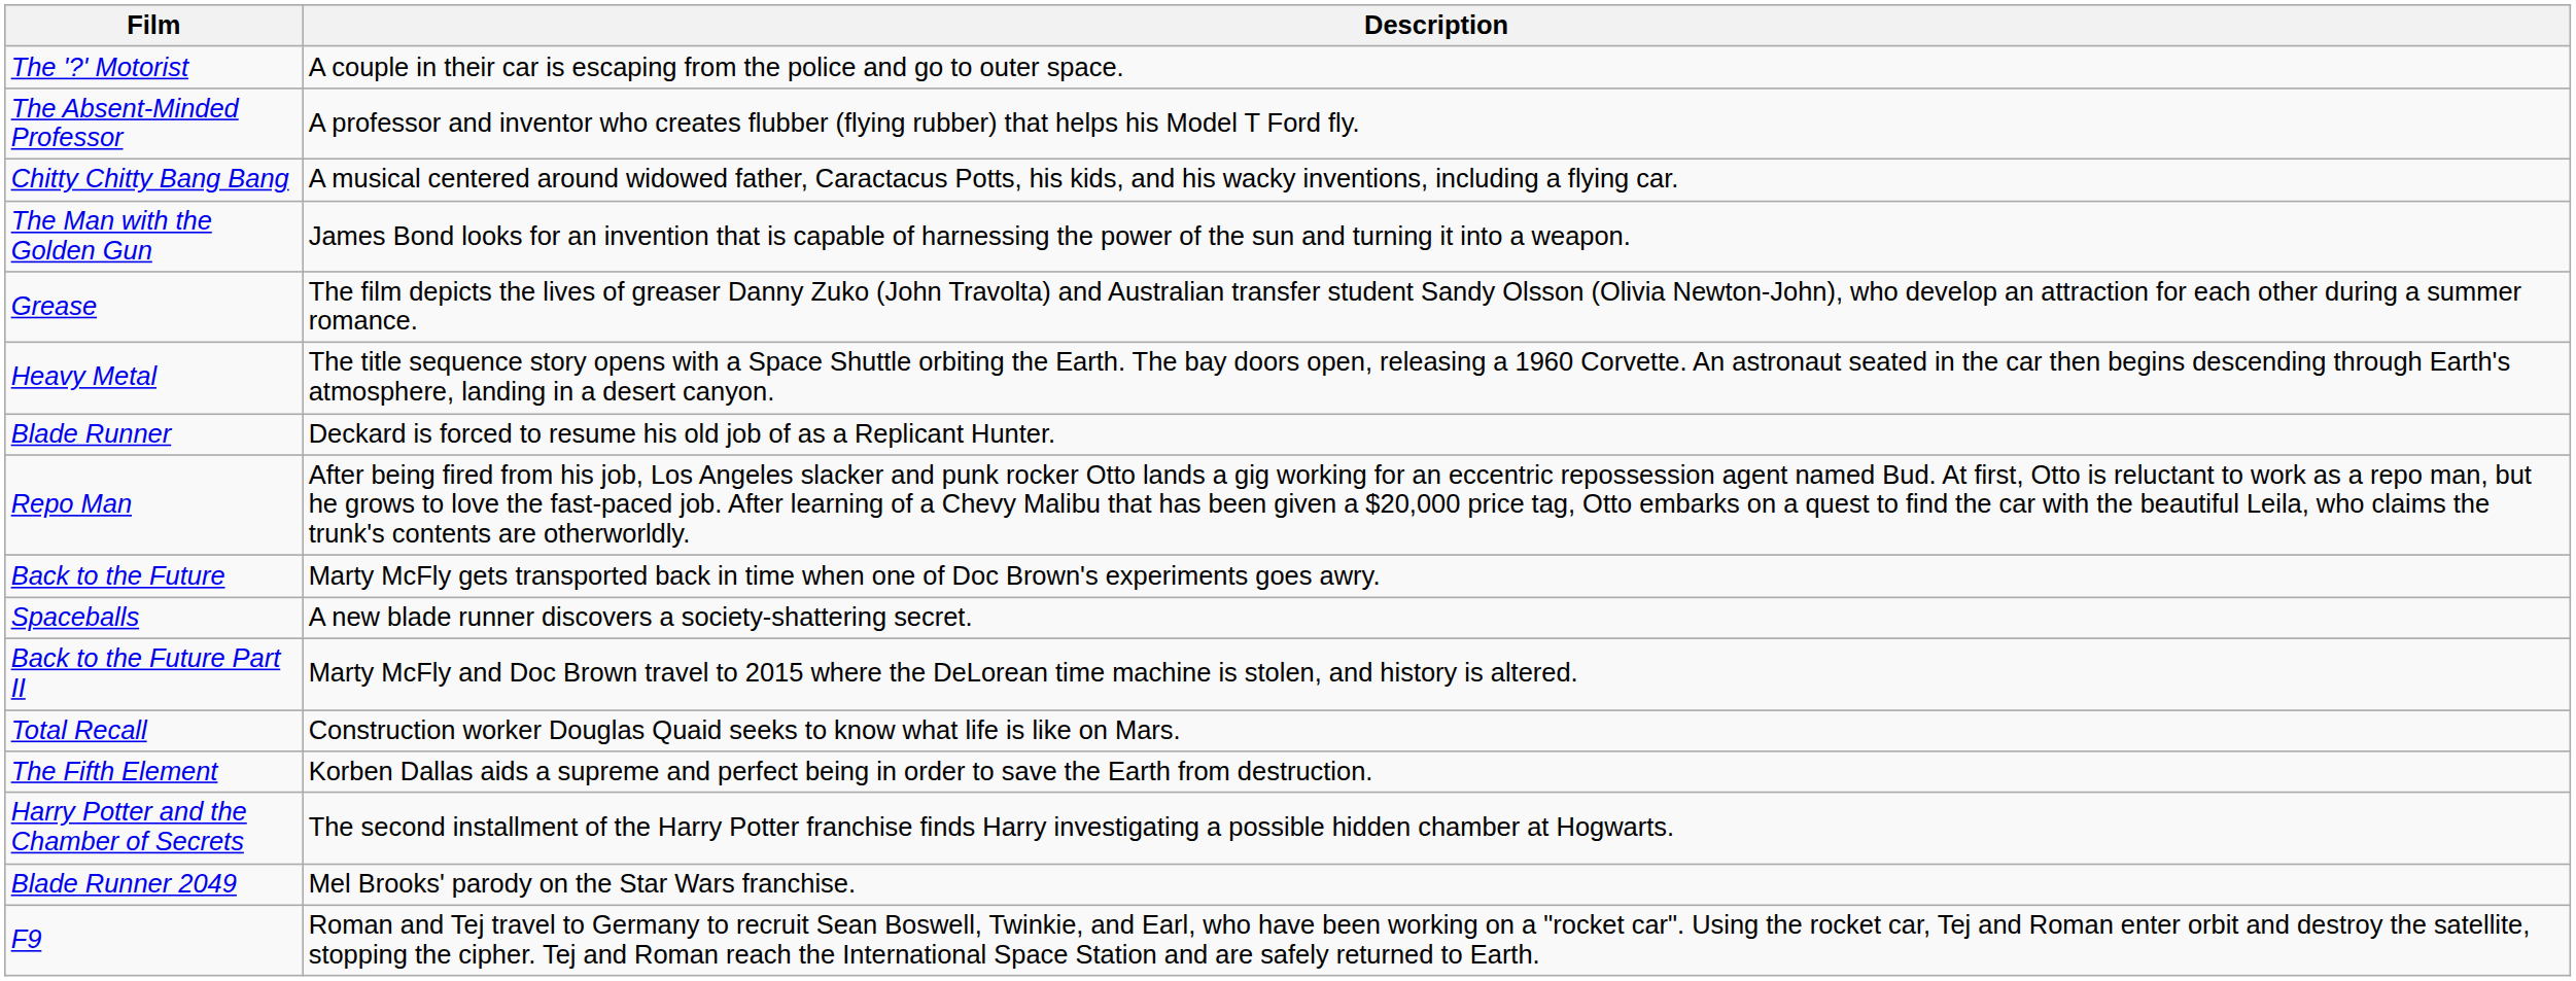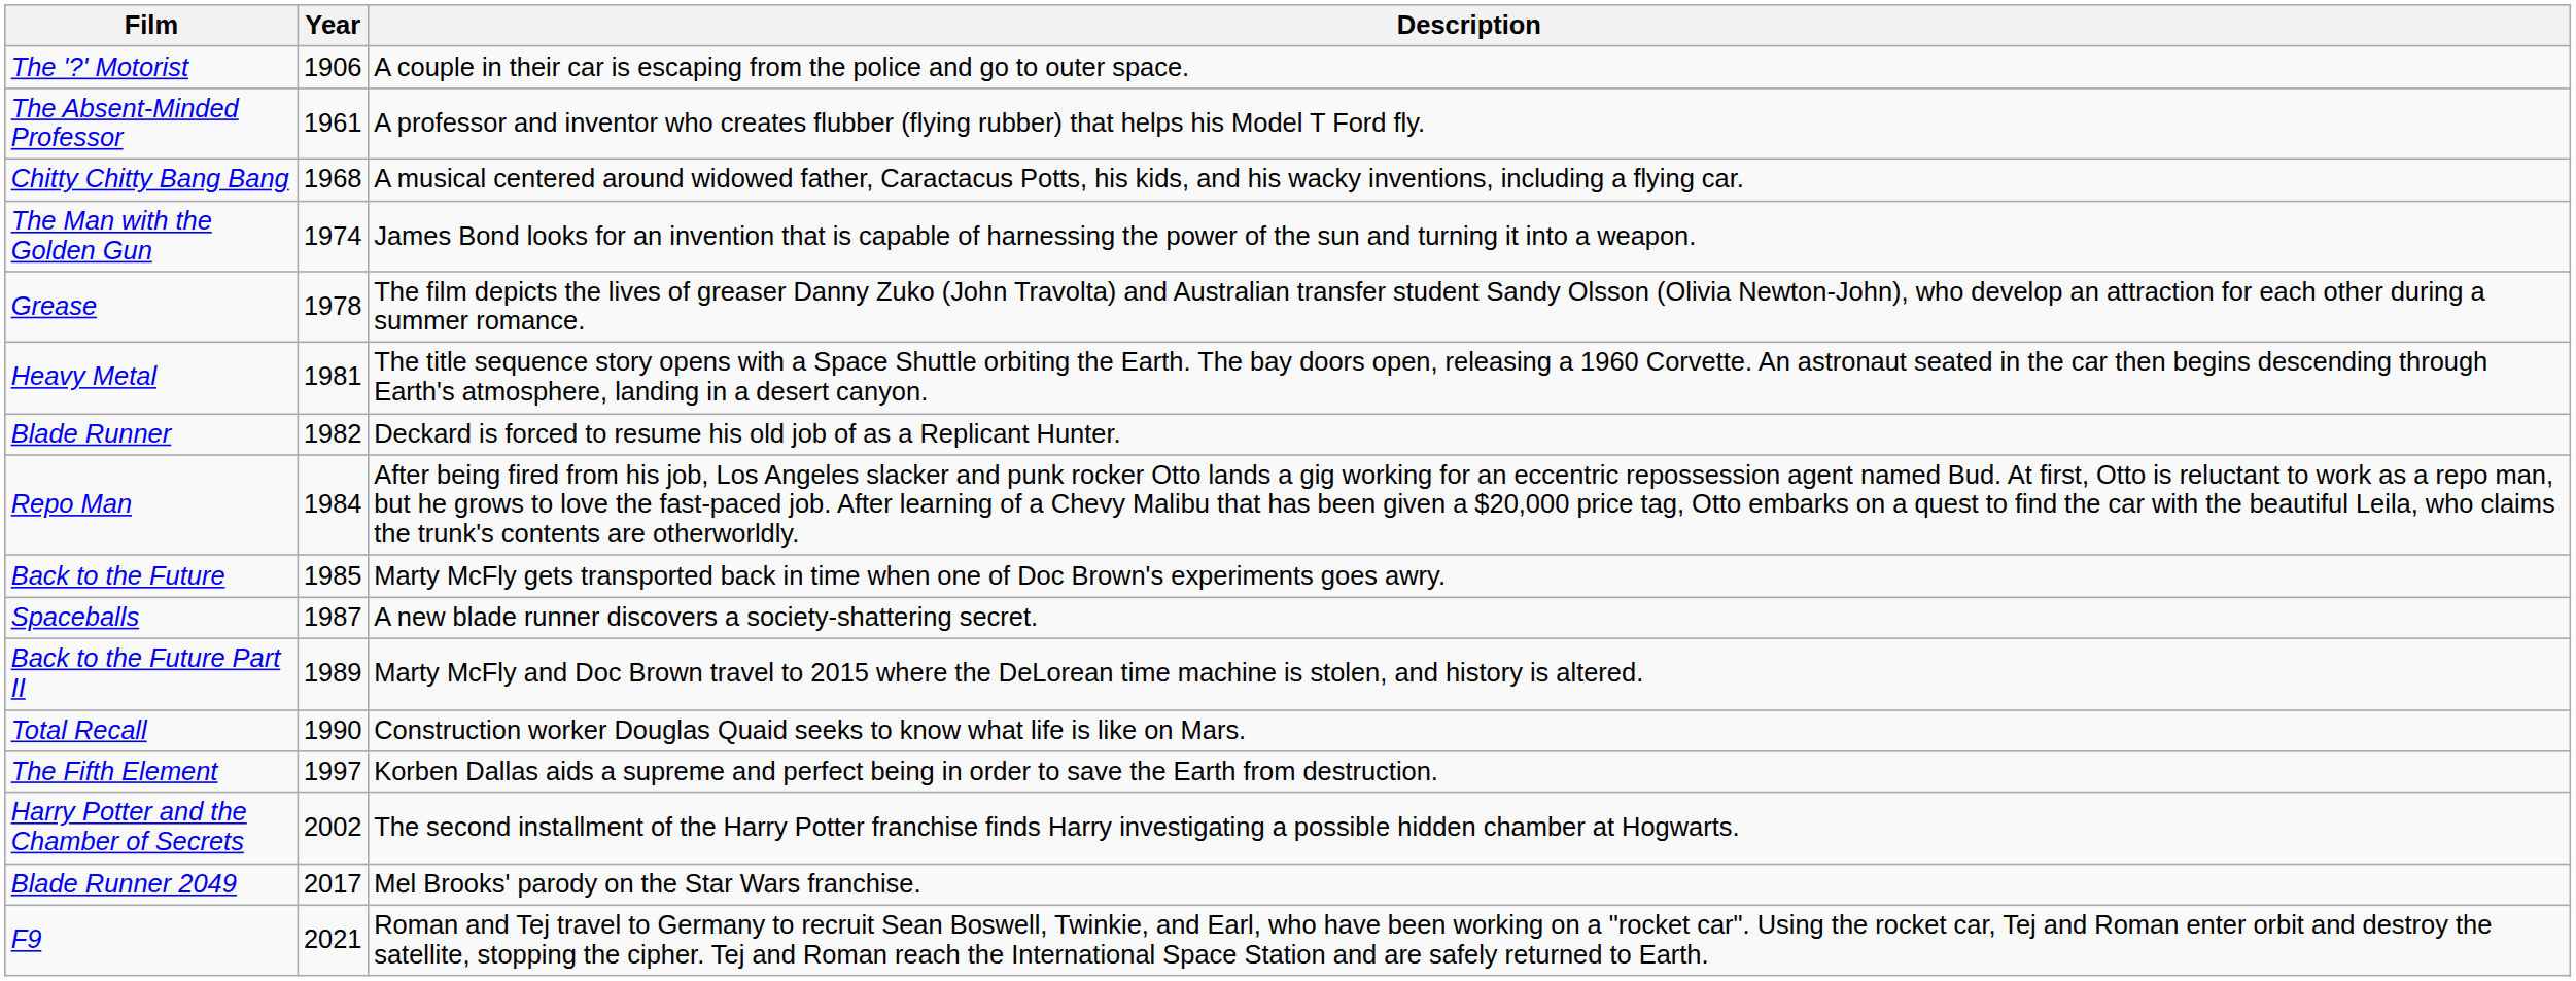+ column: Year | 1906 | 1961 | 1968 | 1974 | 1978 | 1981 | 1982 | 1984 | 1985 | 1987 | 1989 | 1990 | 1997 | 2002 | 2017 | 2021
